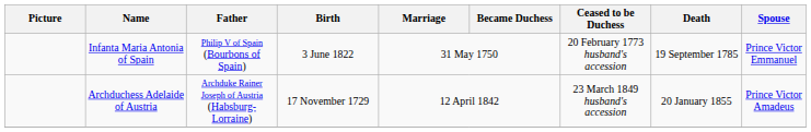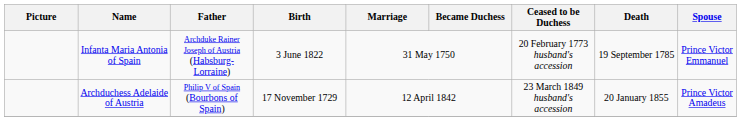Infanta Maria Antonia of Spain | Father: Philip V of Spain (Bourbons of Spain) -> Archduke Rainer Joseph of Austria (Habsburg-Lorraine)
Archduchess Adelaide of Austria | Father: Archduke Rainer Joseph of Austria (Habsburg-Lorraine) -> Philip V of Spain (Bourbons of Spain)
